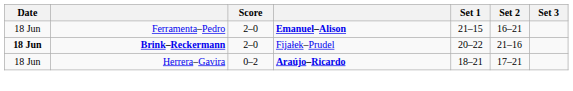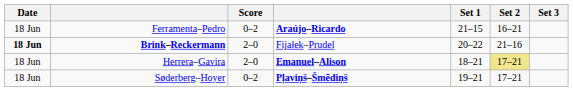Ferramenta–Pedro | Score: 2–0 -> 0–2
Ferramenta–Pedro | column 4: Emanuel–Alison -> Araújo–Ricardo
Herrera–Gavira | Score: 0–2 -> 2–0
Herrera–Gavira | column 4: Araújo–Ricardo -> Emanuel–Alison
Herrera–Gavira | Set 2: no background -> khaki background
+ row: 18 Jun | Søderberg–Hoyer | 0–2 | Pļaviņš–Šmēdiņš | 19–21 | 17–21
